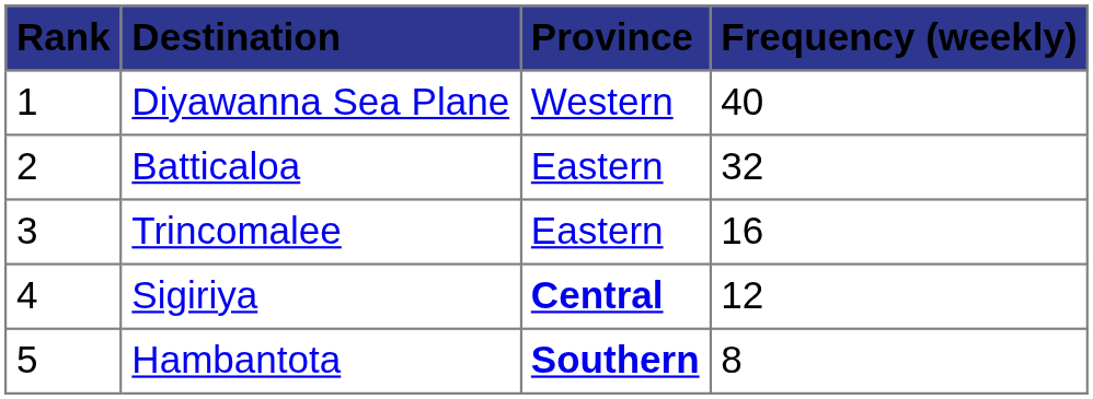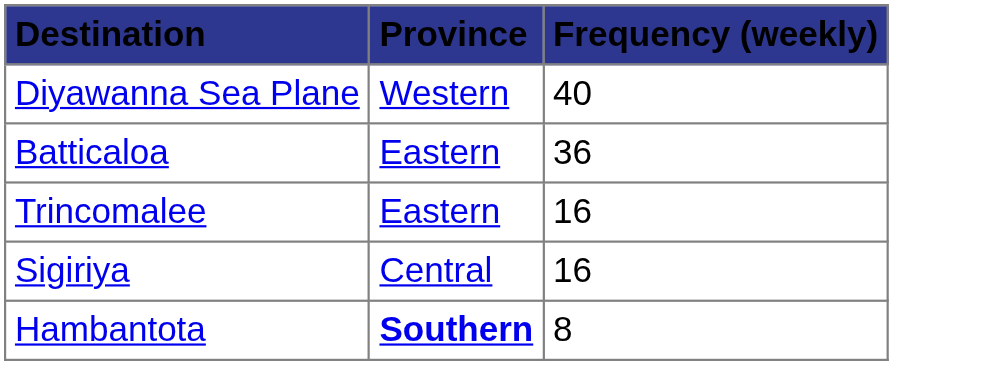- column: Rank | 1 | 2 | 3 | 4 | 5
Batticaloa | Frequency (weekly): 32 -> 36
Sigiriya | Province: bold -> normal
Sigiriya | Frequency (weekly): 12 -> 16
